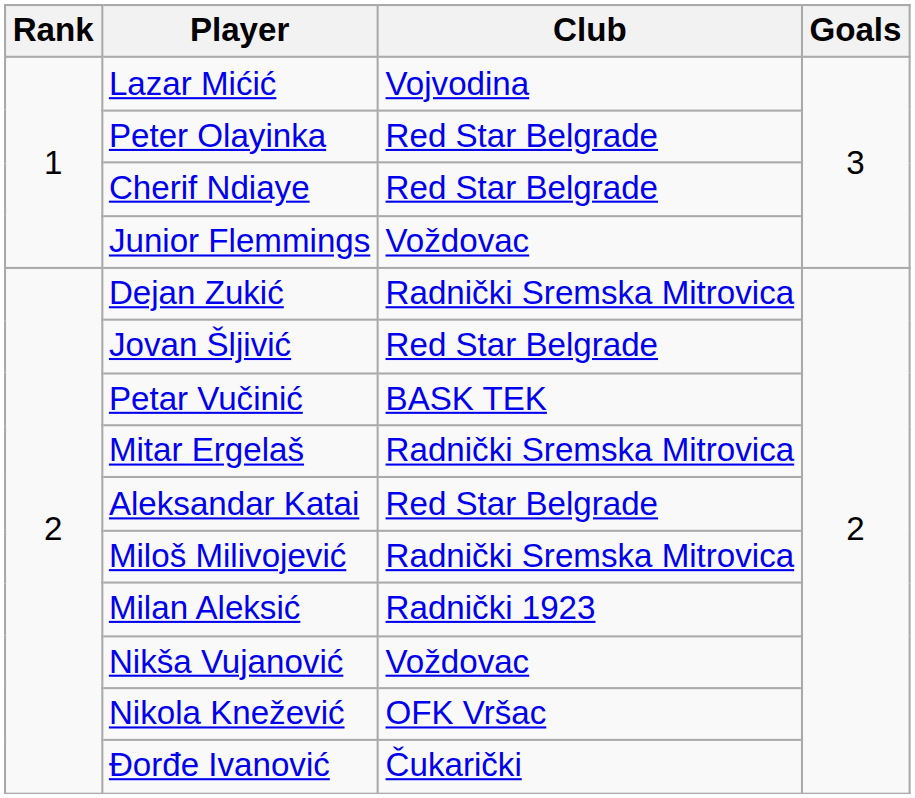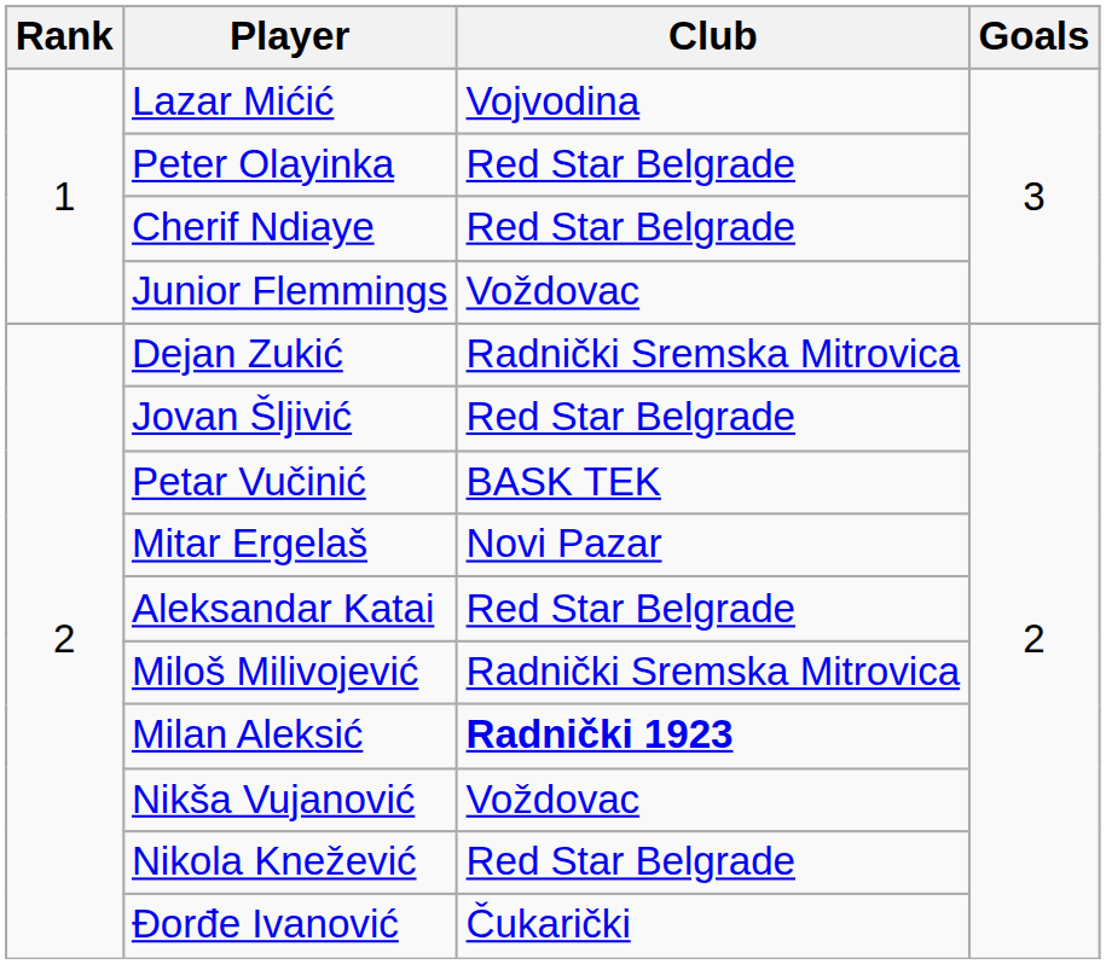Mitar Ergelaš | Club: Radnički Sremska Mitrovica -> Novi Pazar
Milan Aleksić | Club: normal -> bold
Nikola Knežević | Club: OFK Vršac -> Red Star Belgrade
